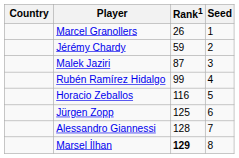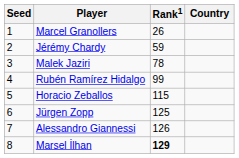columns swapped: Country <-> Seed
Malek Jaziri | Rank1: 87 -> 78
Horacio Zeballos | Rank1: 116 -> 115
Alessandro Giannessi | Rank1: 128 -> 126
